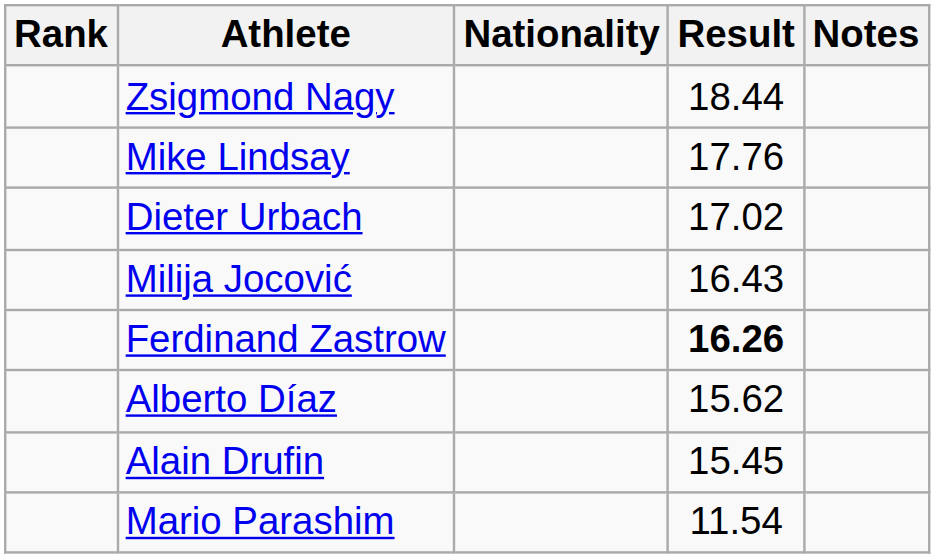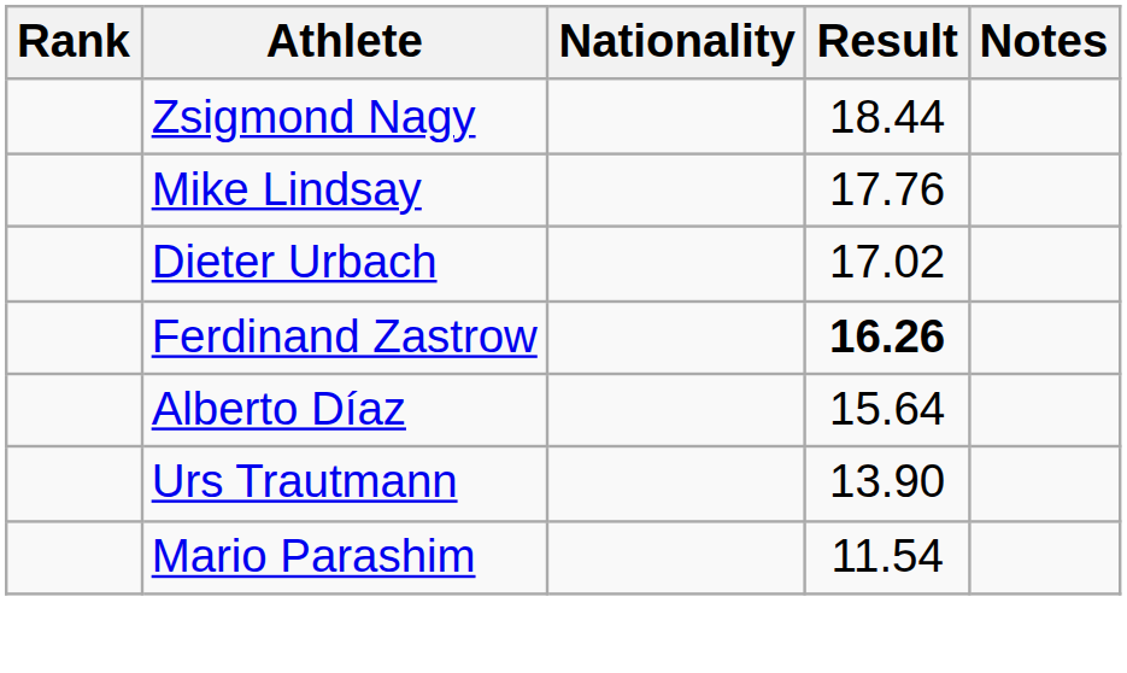- row: Milija Jocović | 16.43
Alberto Díaz | Result: 15.62 -> 15.64
- row: Alain Drufin | 15.45
+ row: Urs Trautmann | 13.90
